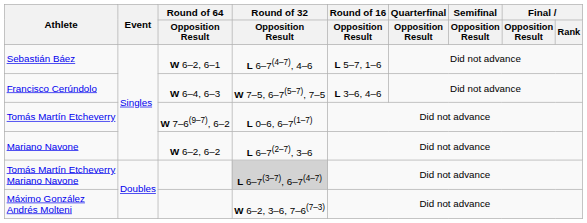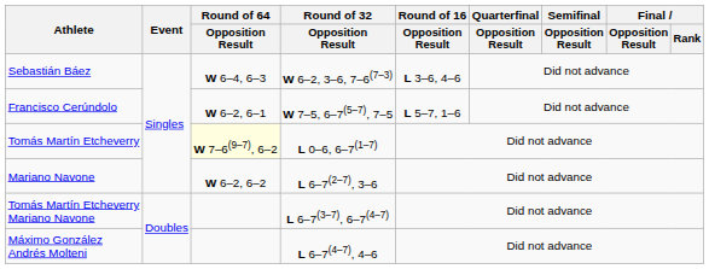Sebastián Báez | Round of 64 / Opposition Result: W 6–2, 6–1 -> W 6–4, 6–3
Sebastián Báez | Round of 32 / Opposition Result: L 6–7(4–7), 4–6 -> W 6–2, 3–6, 7–6(7–3)
Sebastián Báez | Round of 16 / Opposition Result: L 5–7, 1–6 -> L 3–6, 4–6
Francisco Cerúndolo | Round of 64 / Opposition Result: W 6–4, 6–3 -> W 6–2, 6–1
Francisco Cerúndolo | Round of 16 / Opposition Result: L 3–6, 4–6 -> L 5–7, 1–6
Tomás Martín Etcheverry | Round of 64 / Opposition Result: no background -> lightyellow background
Tomás Martín Etcheverry Mariano Navone | Round of 32 / Opposition Result: lightgrey background -> no background
Máximo González Andrés Molteni | Round of 32 / Opposition Result: W 6–2, 3–6, 7–6(7–3) -> L 6–7(4–7), 4–6
